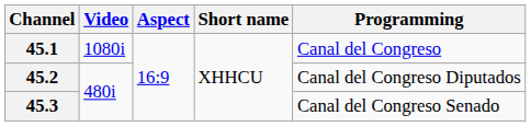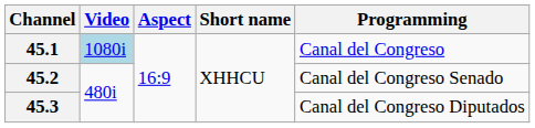45.1 | Video: no background -> lightblue background
45.2 | Programming: Canal del Congreso Diputados -> Canal del Congreso Senado
45.3 | Programming: Canal del Congreso Senado -> Canal del Congreso Diputados
